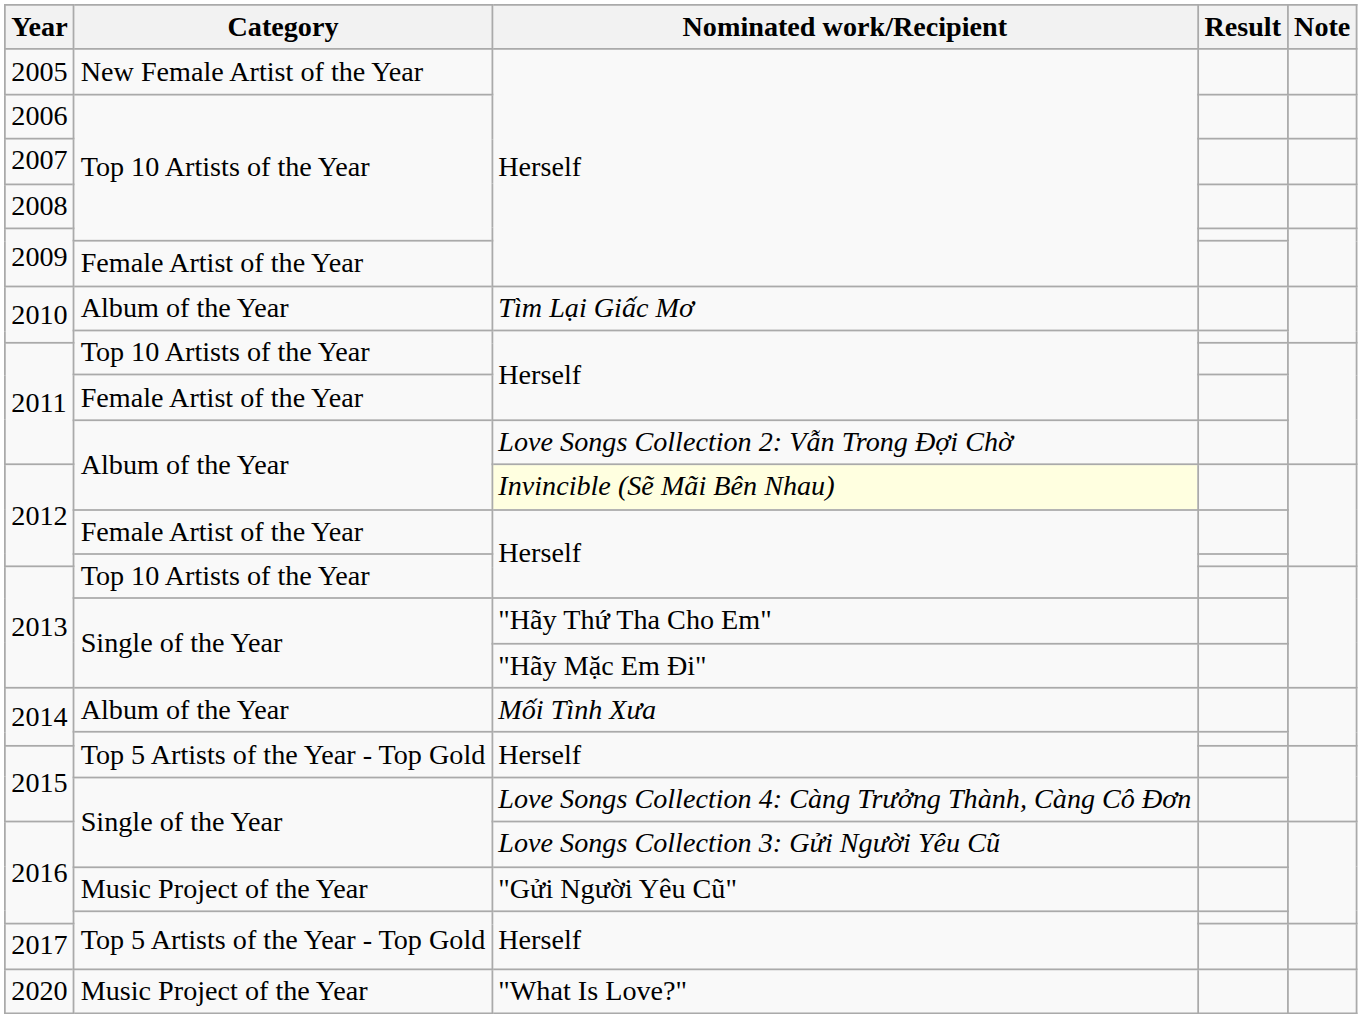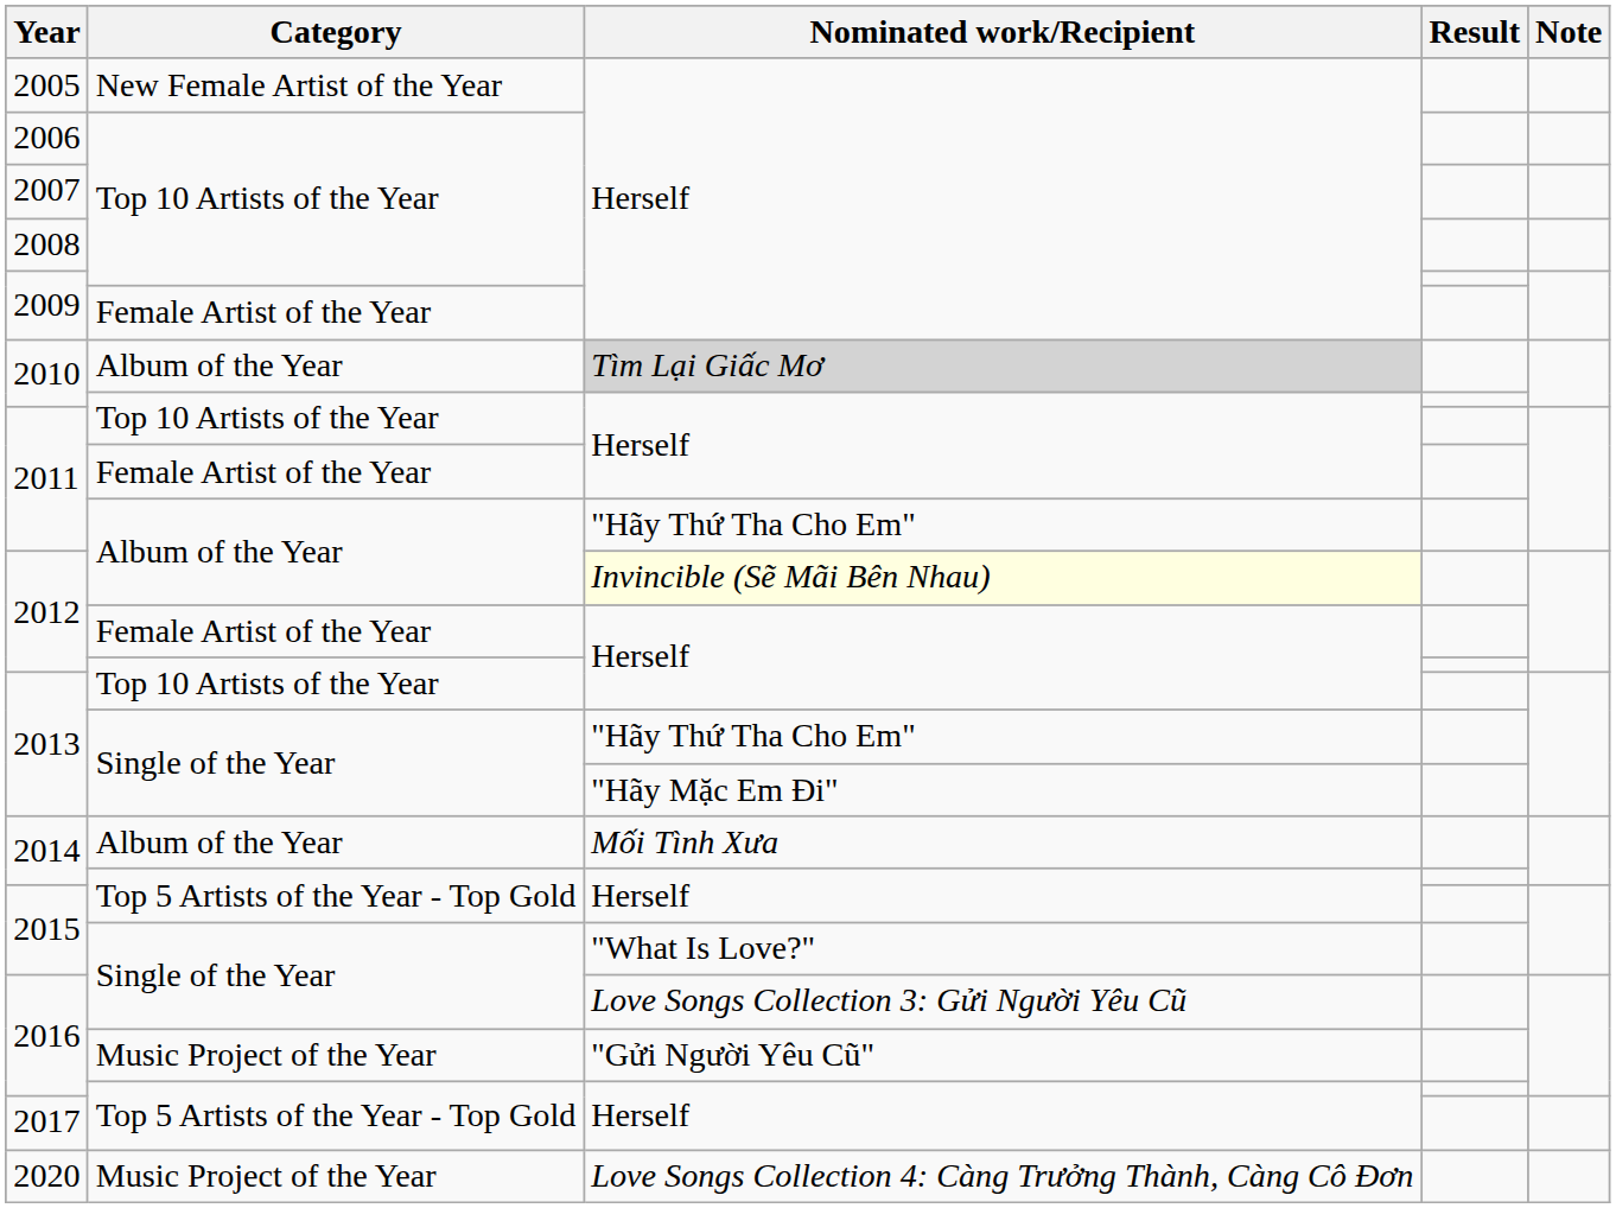2010 / Album of the Year | Nominated work/Recipient: no background -> lightgrey background
2011 / Album of the Year | Nominated work/Recipient: Love Songs Collection 2: Vẫn Trong Đợi Chờ -> "Hãy Thứ Tha Cho Em"
2015 / Single of the Year | Nominated work/Recipient: Love Songs Collection 4: Càng Trưởng Thành, Càng Cô Đơn -> "What Is Love?"
2020 | Nominated work/Recipient: "What Is Love?" -> Love Songs Collection 4: Càng Trưởng Thành, Càng Cô Đơn
